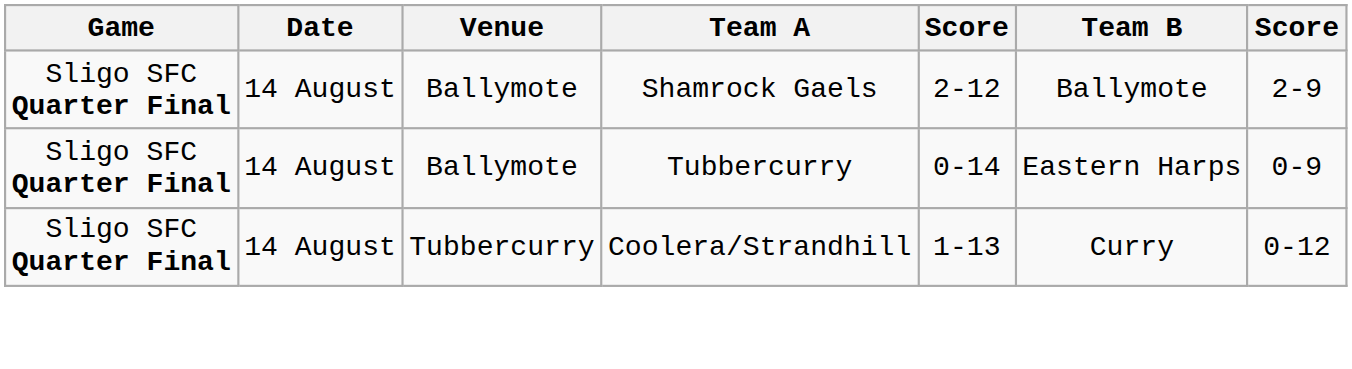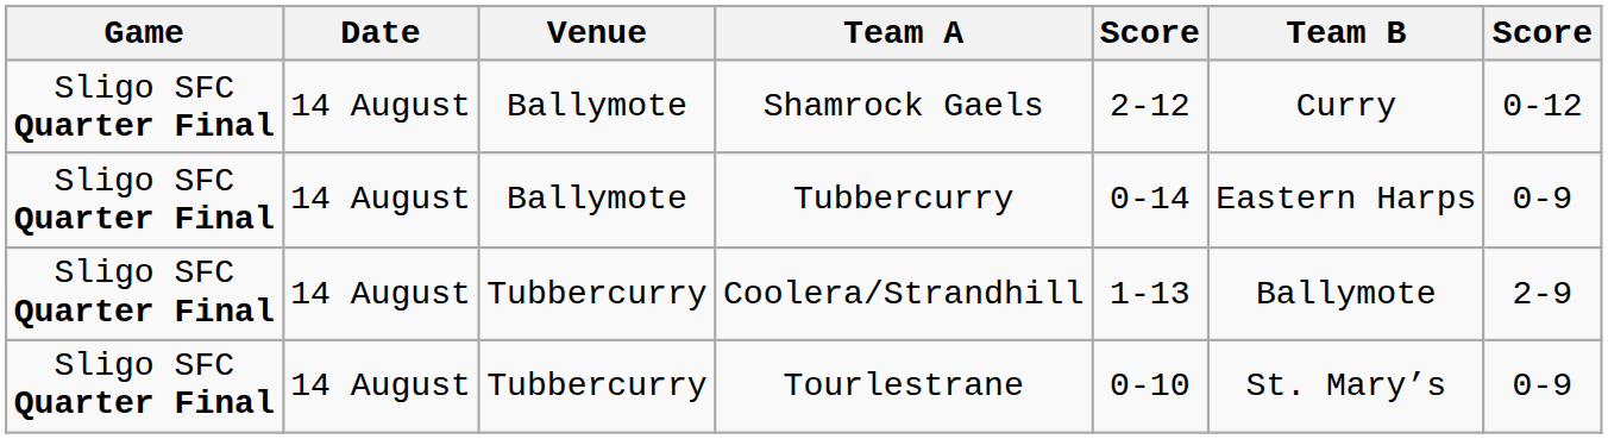Shamrock Gaels | Team B: Ballymote -> Curry
Shamrock Gaels | column 7: 2-9 -> 0-12
Coolera/Strandhill | Team B: Curry -> Ballymote
Coolera/Strandhill | column 7: 0-12 -> 2-9
+ row: Sligo SFC Quarter Final | 14 August | Tubbercurry | Tourlestrane | 0-10 | St. Mary’s | 0-9
